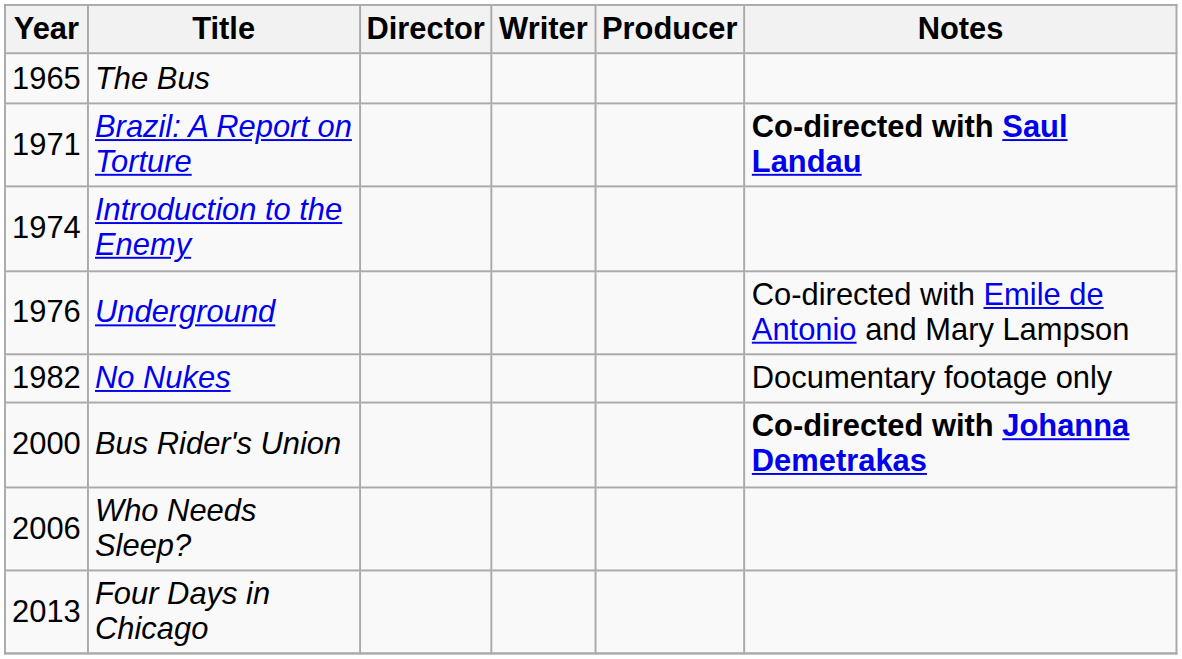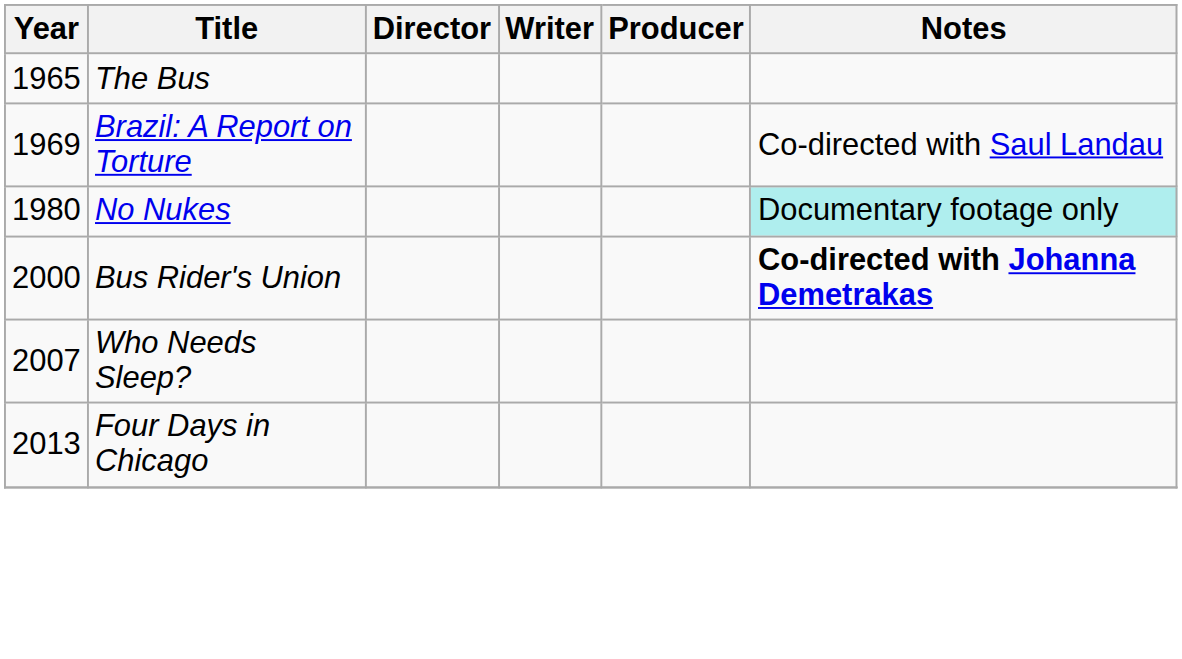Brazil: A Report on Torture | Year: 1971 -> 1969
Brazil: A Report on Torture | Notes: bold -> normal
- row: 1974 | Introduction to the Enemy
- row: 1976 | Underground | Co-directed with Emile de Antonio and Mary Lampson
No Nukes | Year: 1982 -> 1980
No Nukes | Notes: no background -> paleturquoise background
Who Needs Sleep? | Year: 2006 -> 2007
